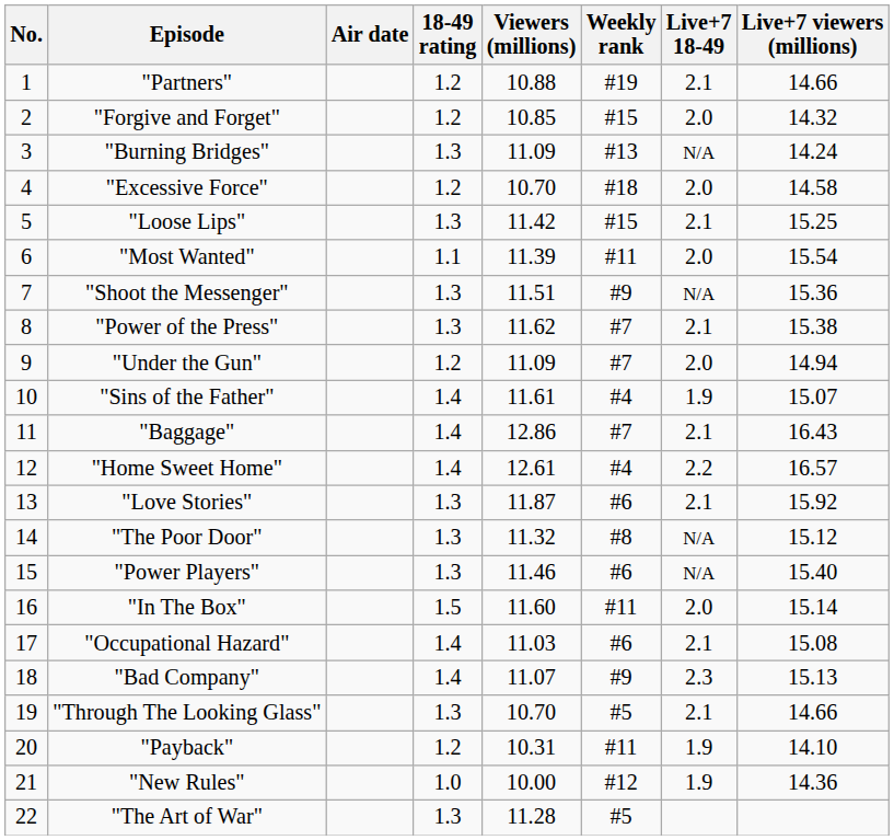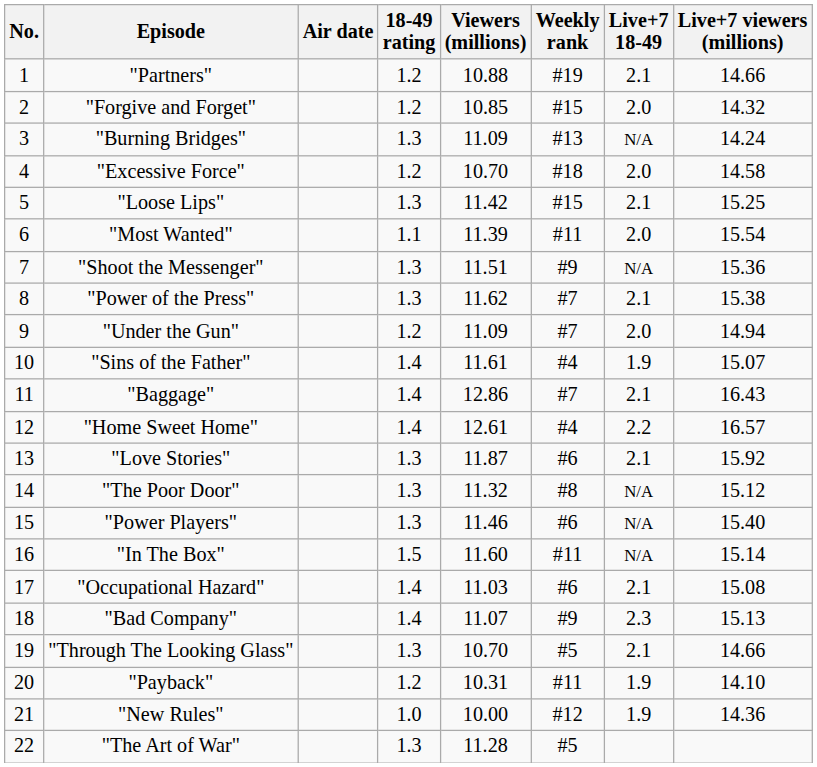"In The Box" | Live+7 18-49: 2.0 -> N/A
